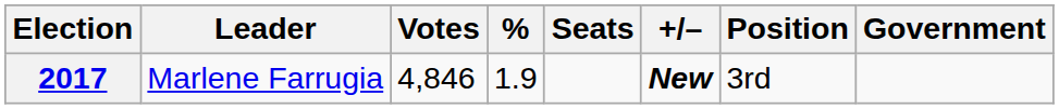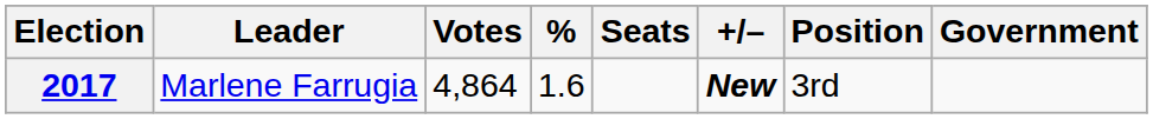2017 | Votes: 4,846 -> 4,864
2017 | %: 1.9 -> 1.6
